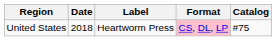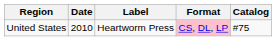United States | Date: 2018 -> 2010
